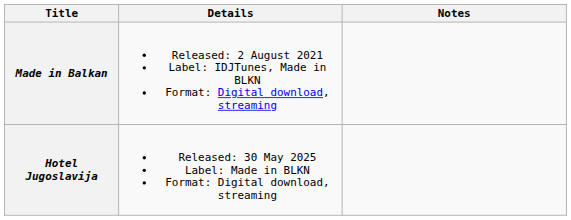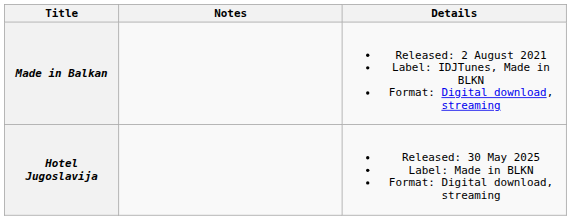columns swapped: Details <-> Notes
